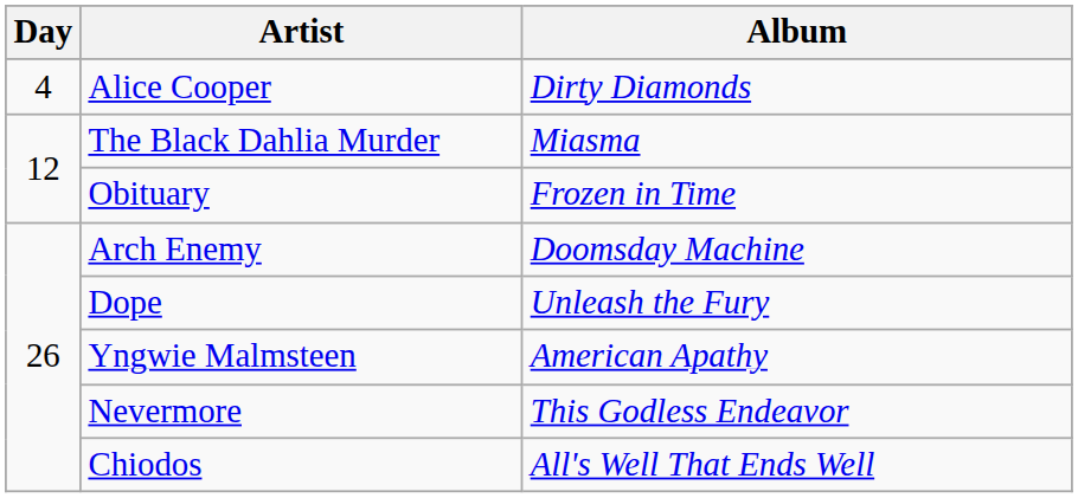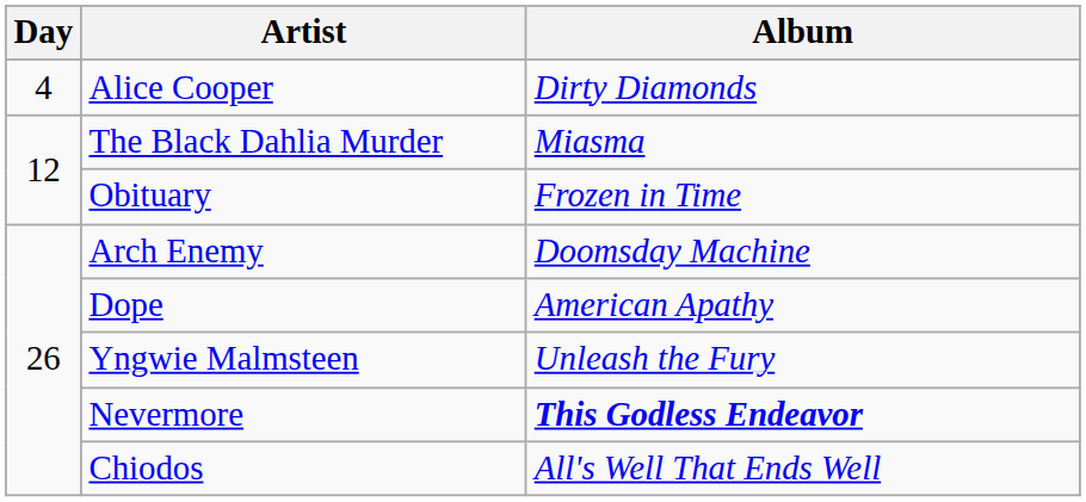Dope | Album: Unleash the Fury -> American Apathy
Yngwie Malmsteen | Album: American Apathy -> Unleash the Fury
Nevermore | Album: normal -> bold
